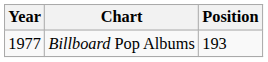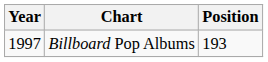Billboard Pop Albums | Year: 1977 -> 1997
